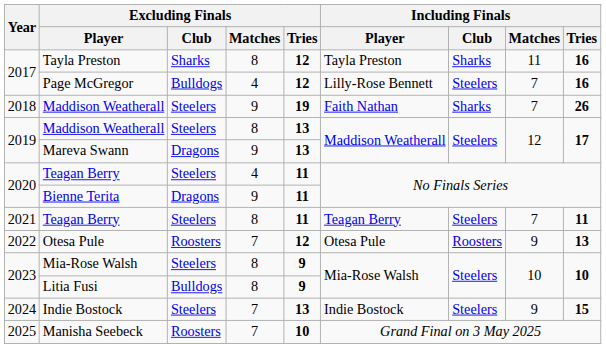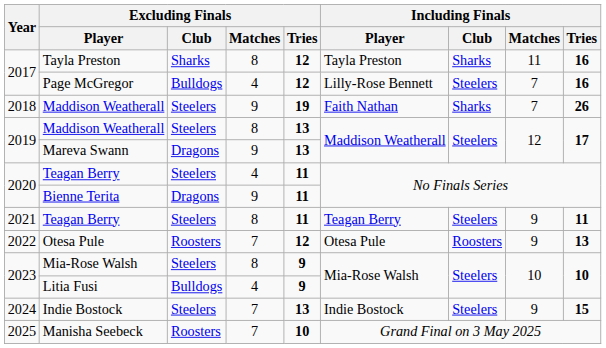2021 / Teagan Berry | Including Finals / Matches: 7 -> 9
Litia Fusi | Excluding Finals / Matches: 8 -> 4
